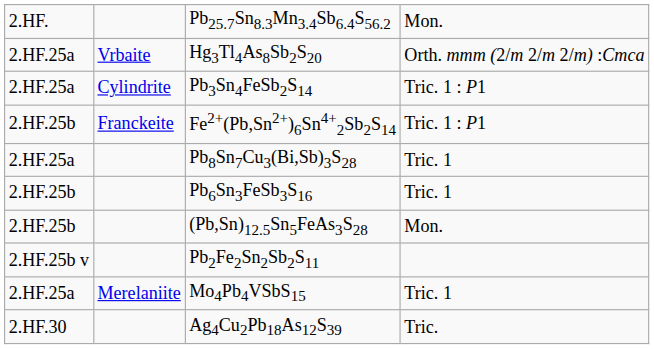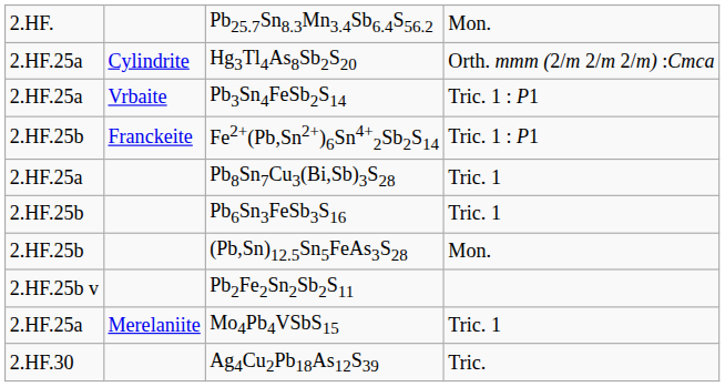Hg3Tl4As8Sb2S20 | column 2: Vrbaite -> Cylindrite
Pb3Sn4FeSb2S14 | column 2: Cylindrite -> Vrbaite
